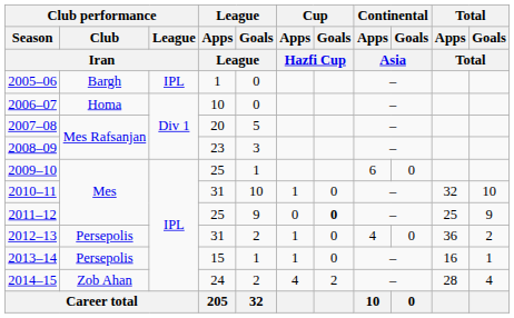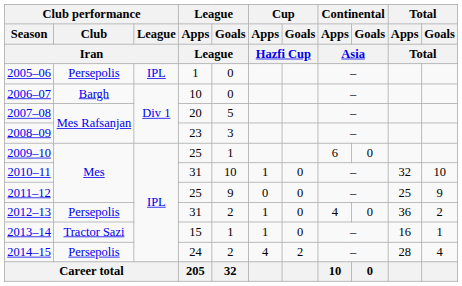2005–06 | Club performance / Club / Iran: Bargh -> Persepolis
2006–07 | Club performance / Club / Iran: Homa -> Bargh
2011–12 | Cup / Goals / Hazfi Cup: bold -> normal
2013–14 | Club performance / Club / Iran: Persepolis -> Tractor Sazi
2014–15 | Club performance / Club / Iran: Zob Ahan -> Persepolis
